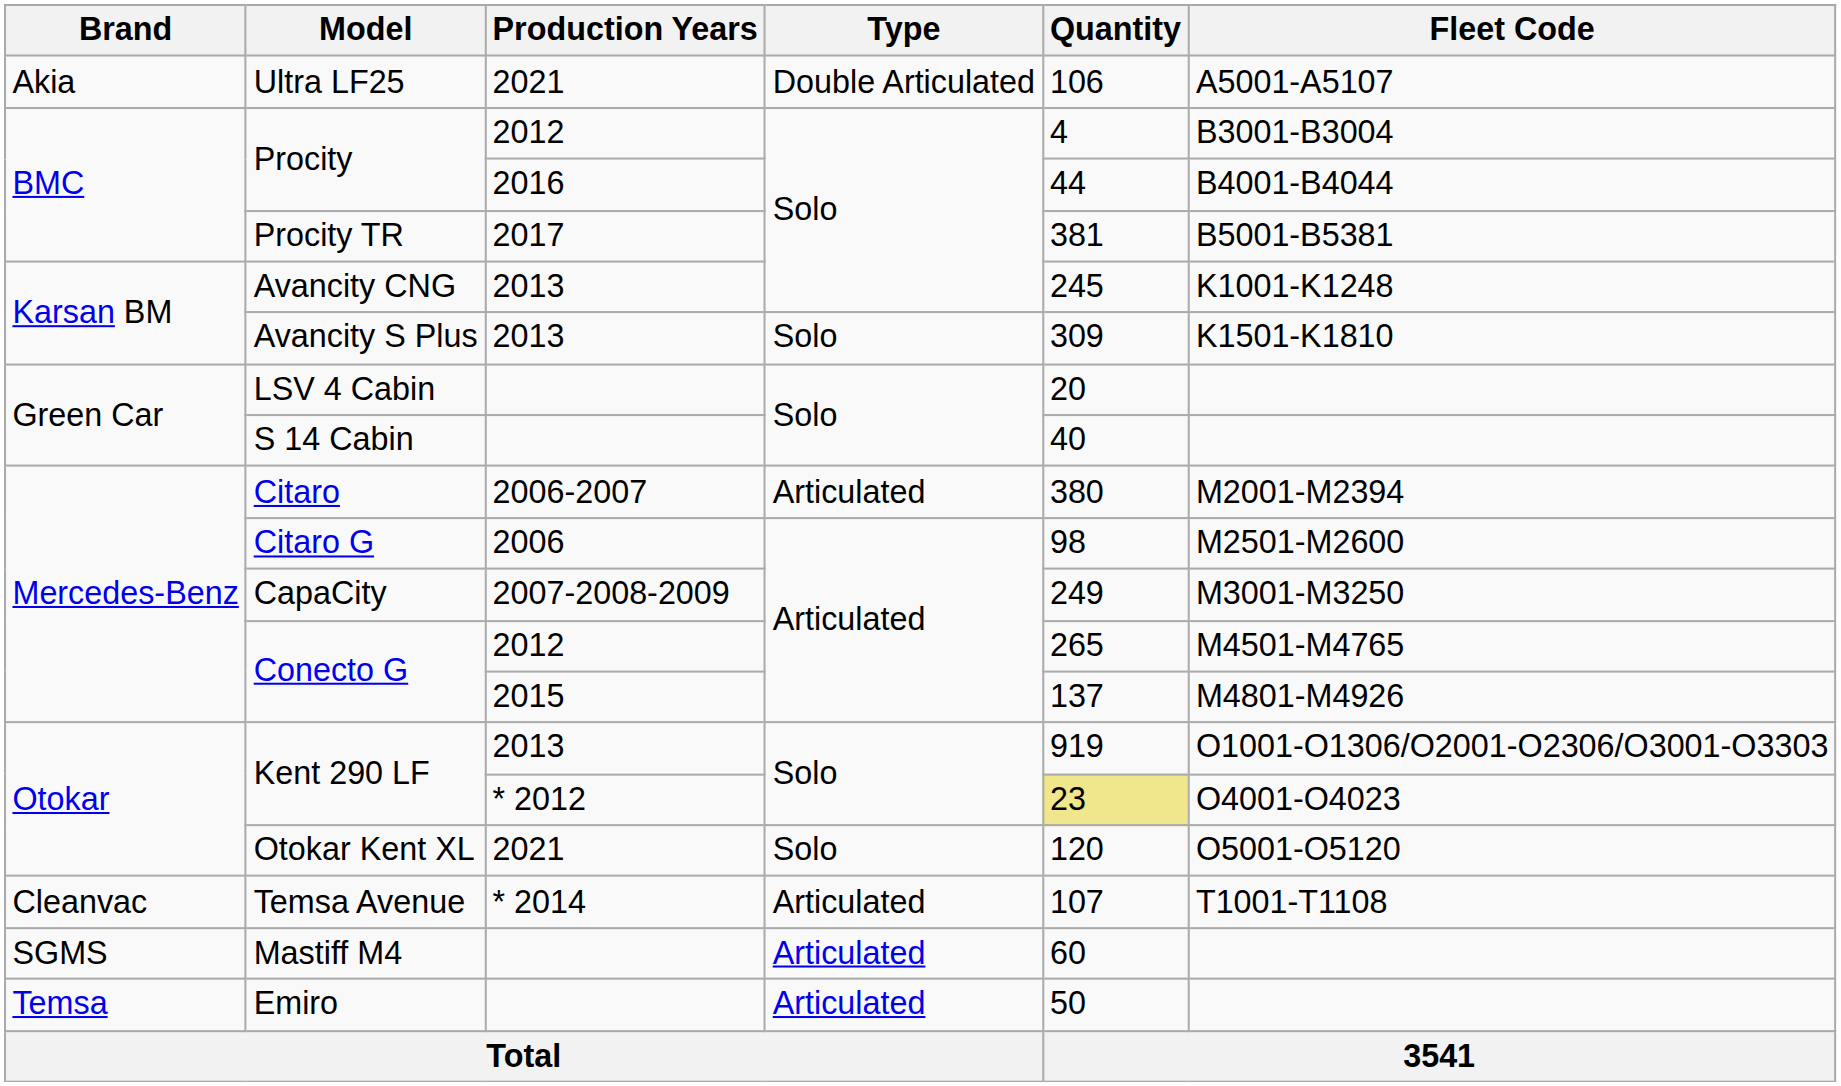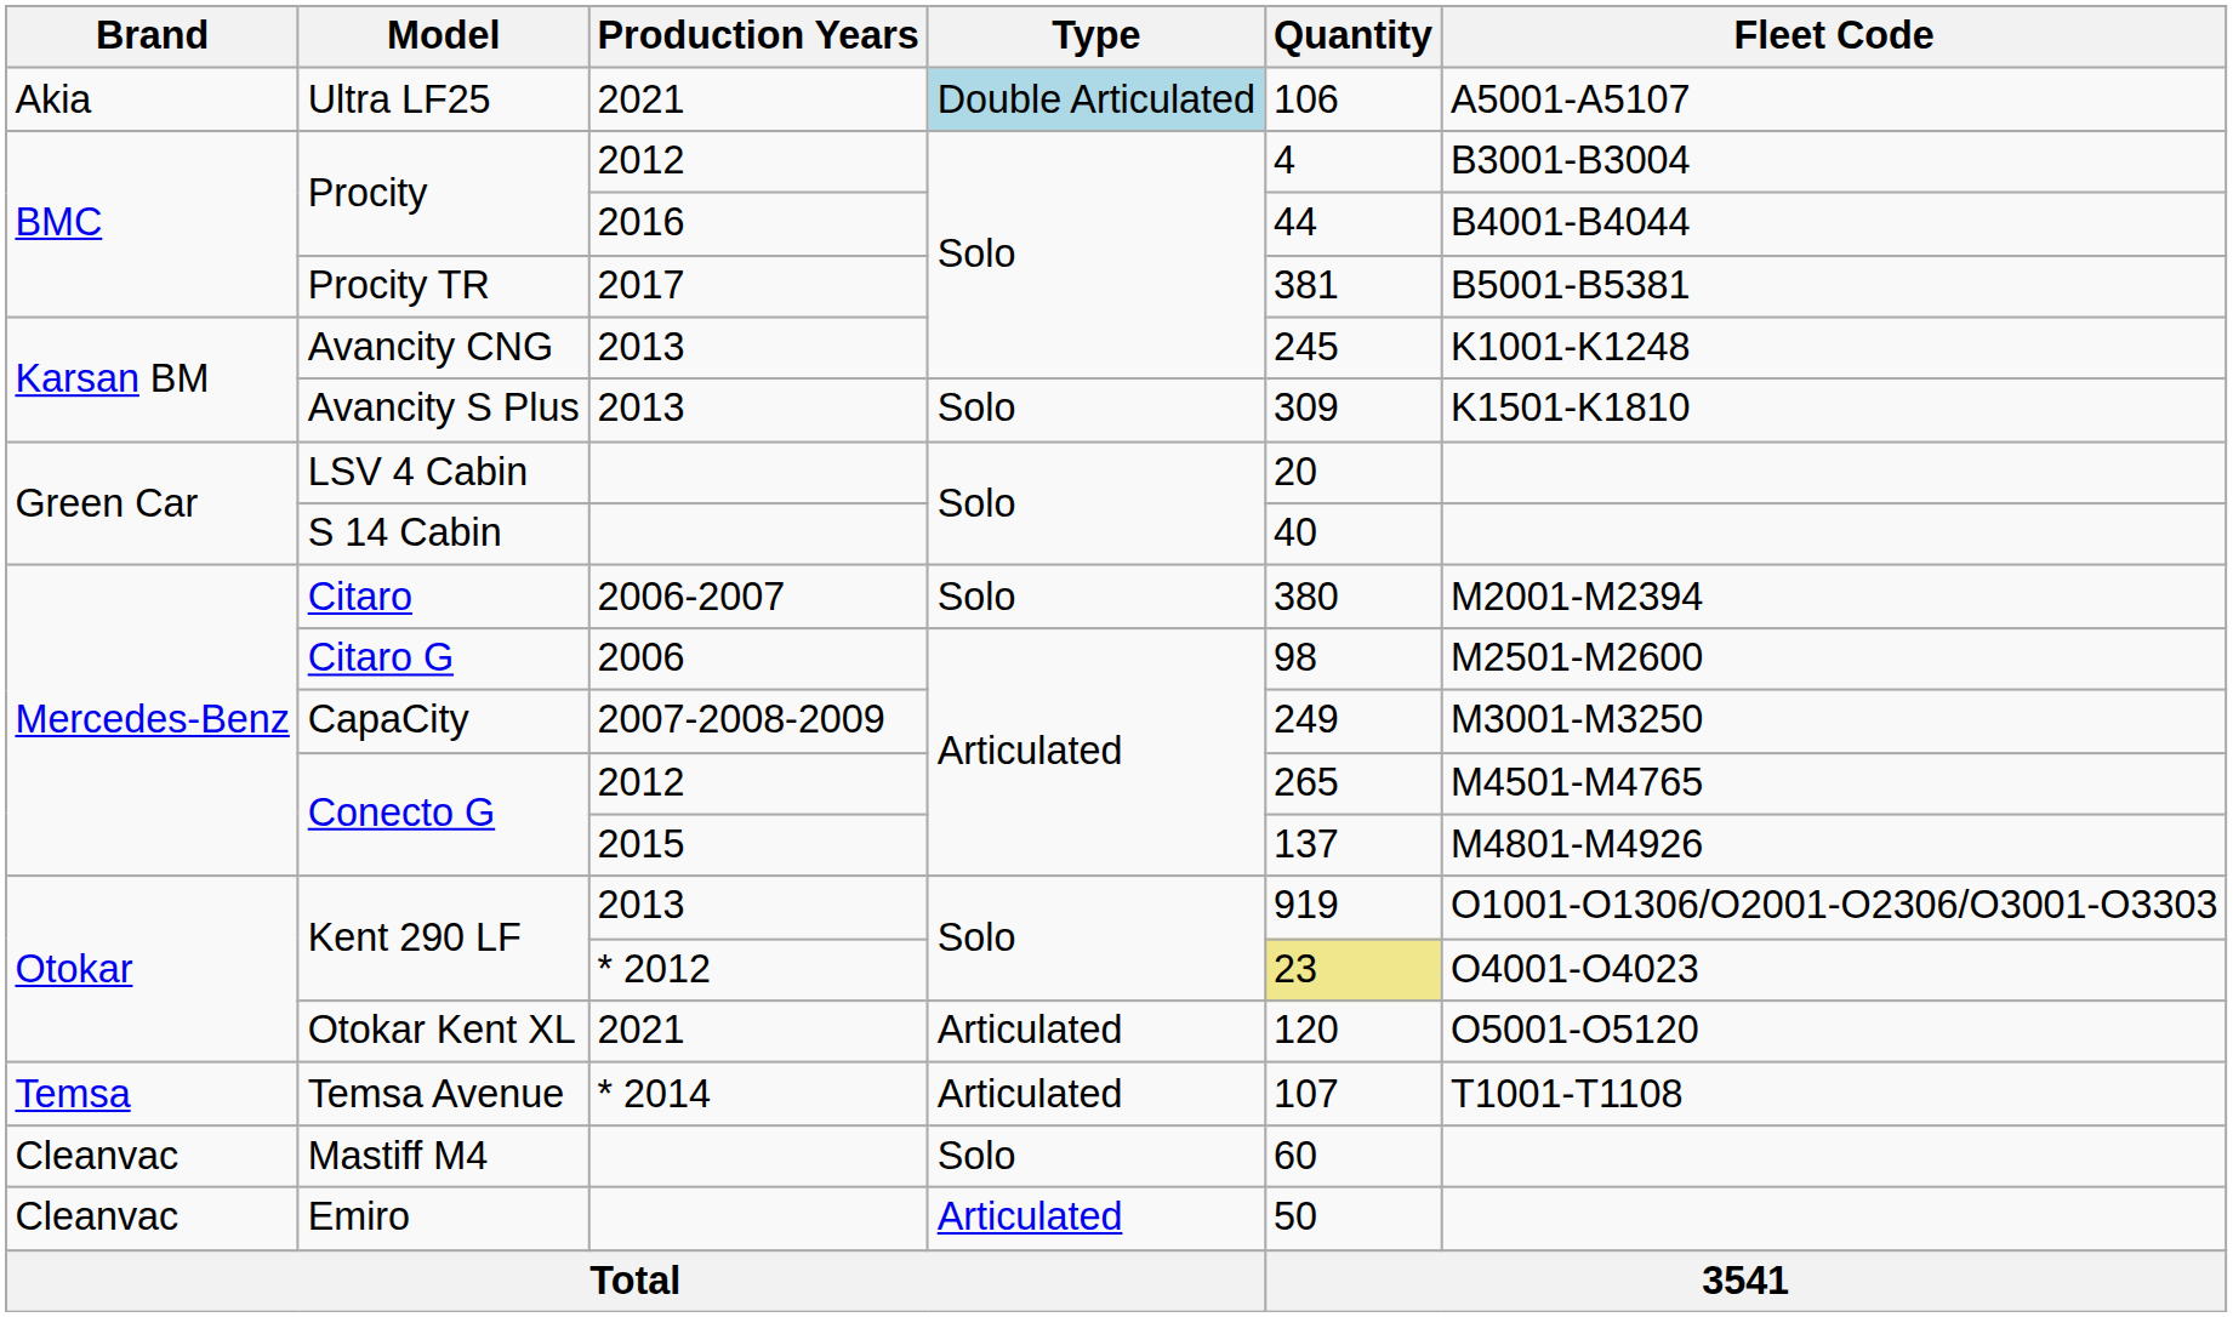Ultra LF25 | Type: no background -> lightblue background
Citaro | Type: Articulated -> Solo
Otokar Kent XL | Type: Solo -> Articulated
Temsa Avenue | Brand: Cleanvac -> Temsa
Mastiff M4 | Brand: SGMS -> Cleanvac
Mastiff M4 | Type: Articulated -> Solo
Emiro | Brand: Temsa -> Cleanvac
